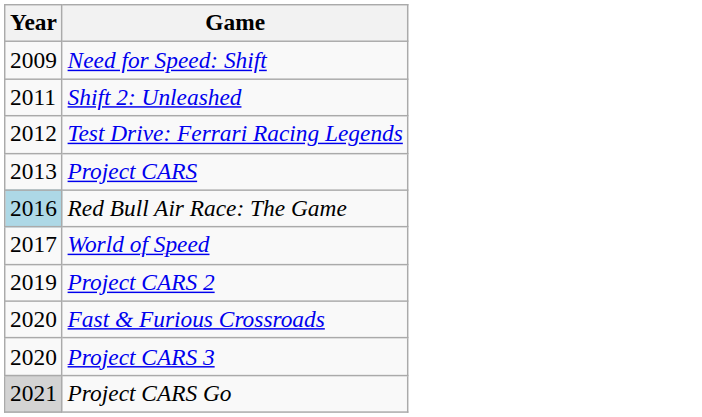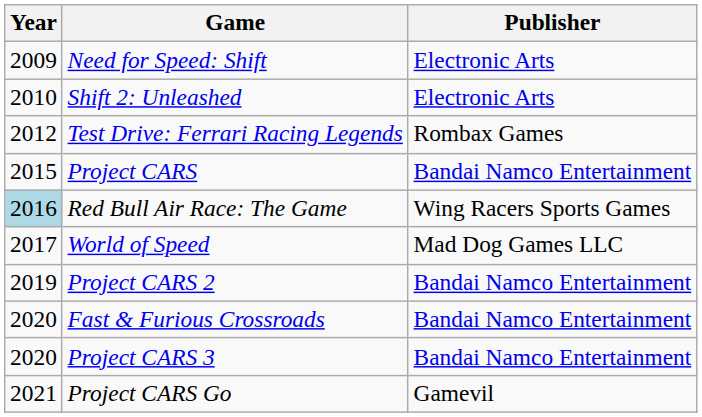+ column: Publisher | Electronic Arts | Electronic Arts | Rombax Games | Bandai Namco Entertainment | Wing Racers Sports Games | Mad Dog Games LLC | Bandai Namco Entertainment | Bandai Namco Entertainment | Bandai Namco Entertainment | Gamevil
Shift 2: Unleashed | Year: 2011 -> 2010
Project CARS | Year: 2013 -> 2015
Project CARS Go | Year: lightgrey background -> no background
